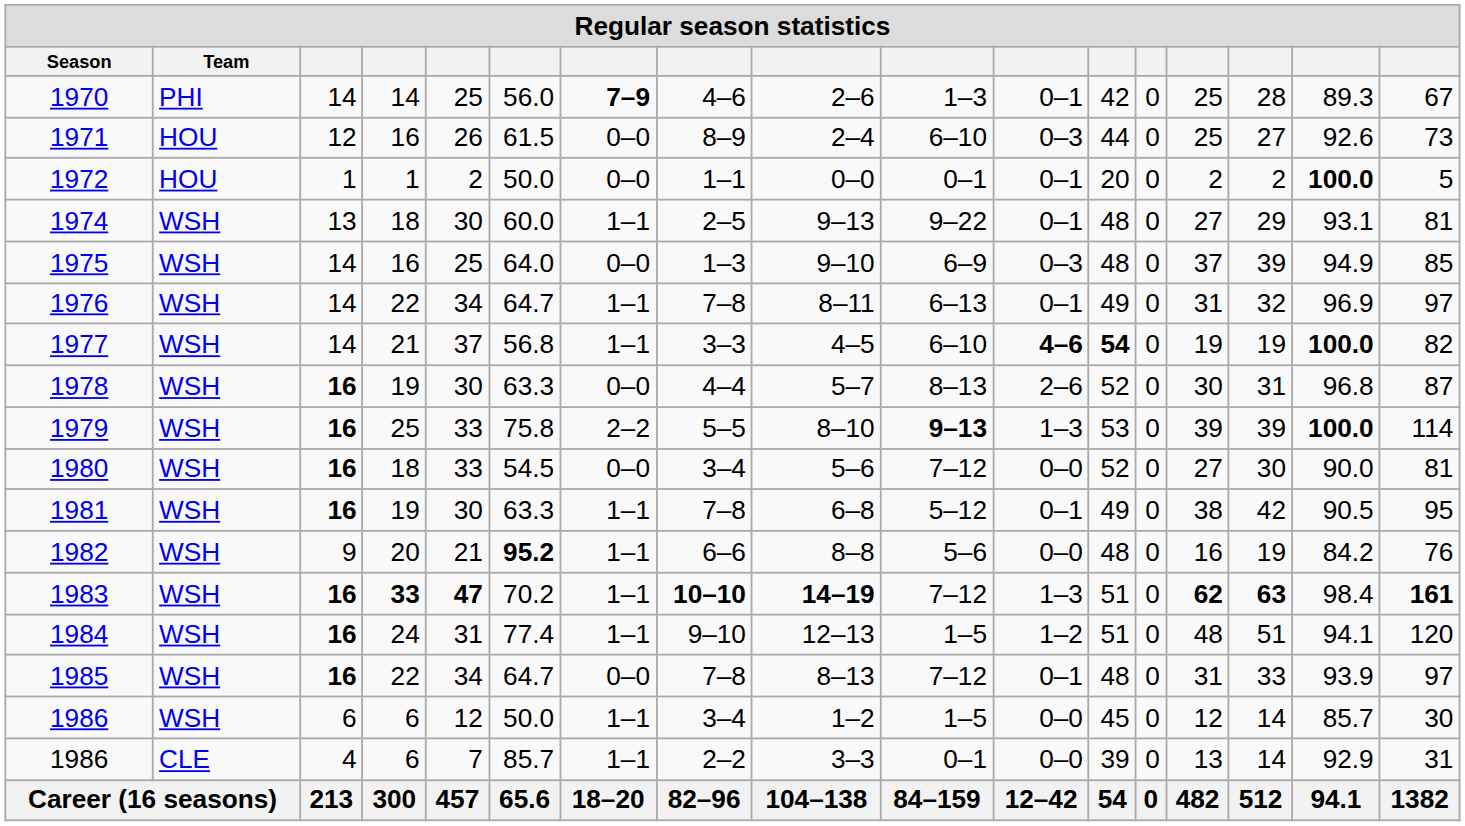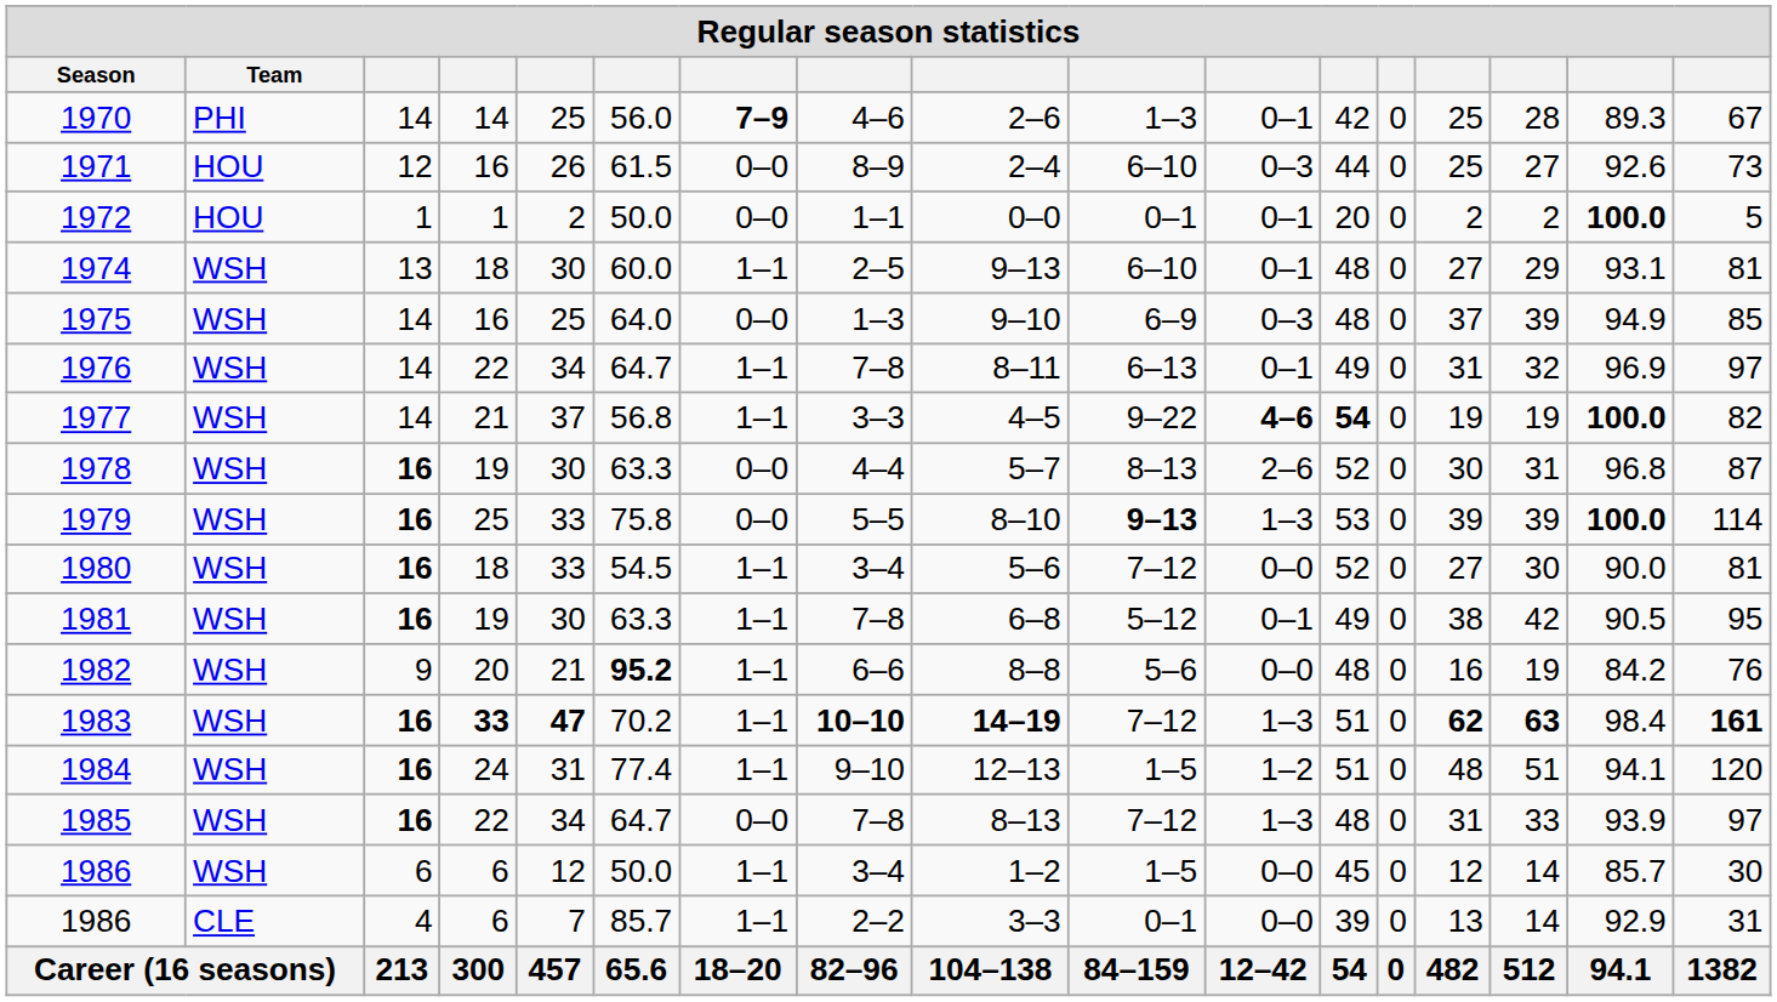1974 | column 10: 9–22 -> 6–10
1977 | column 10: 6–10 -> 9–22
1979 | column 7: 2–2 -> 0–0
1980 | column 7: 0–0 -> 1–1
1985 | column 11: 0–1 -> 1–3
